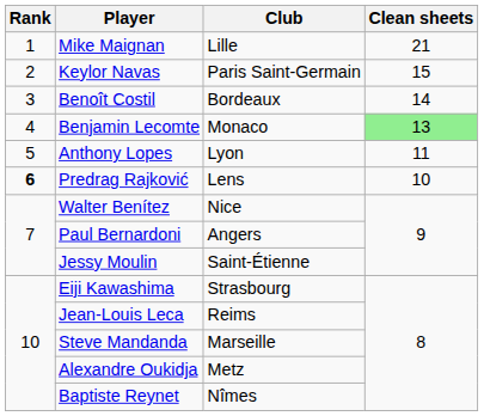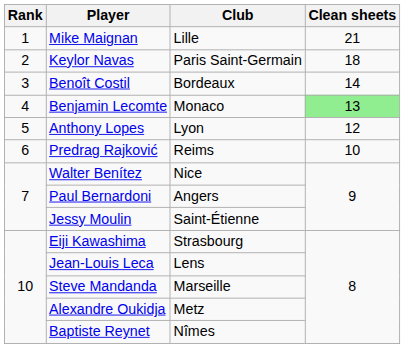Keylor Navas | Clean sheets: 15 -> 18
Anthony Lopes | Clean sheets: 11 -> 12
Predrag Rajković | Rank: bold -> normal
Predrag Rajković | Club: Lens -> Reims
Jean-Louis Leca | Club: Reims -> Lens
